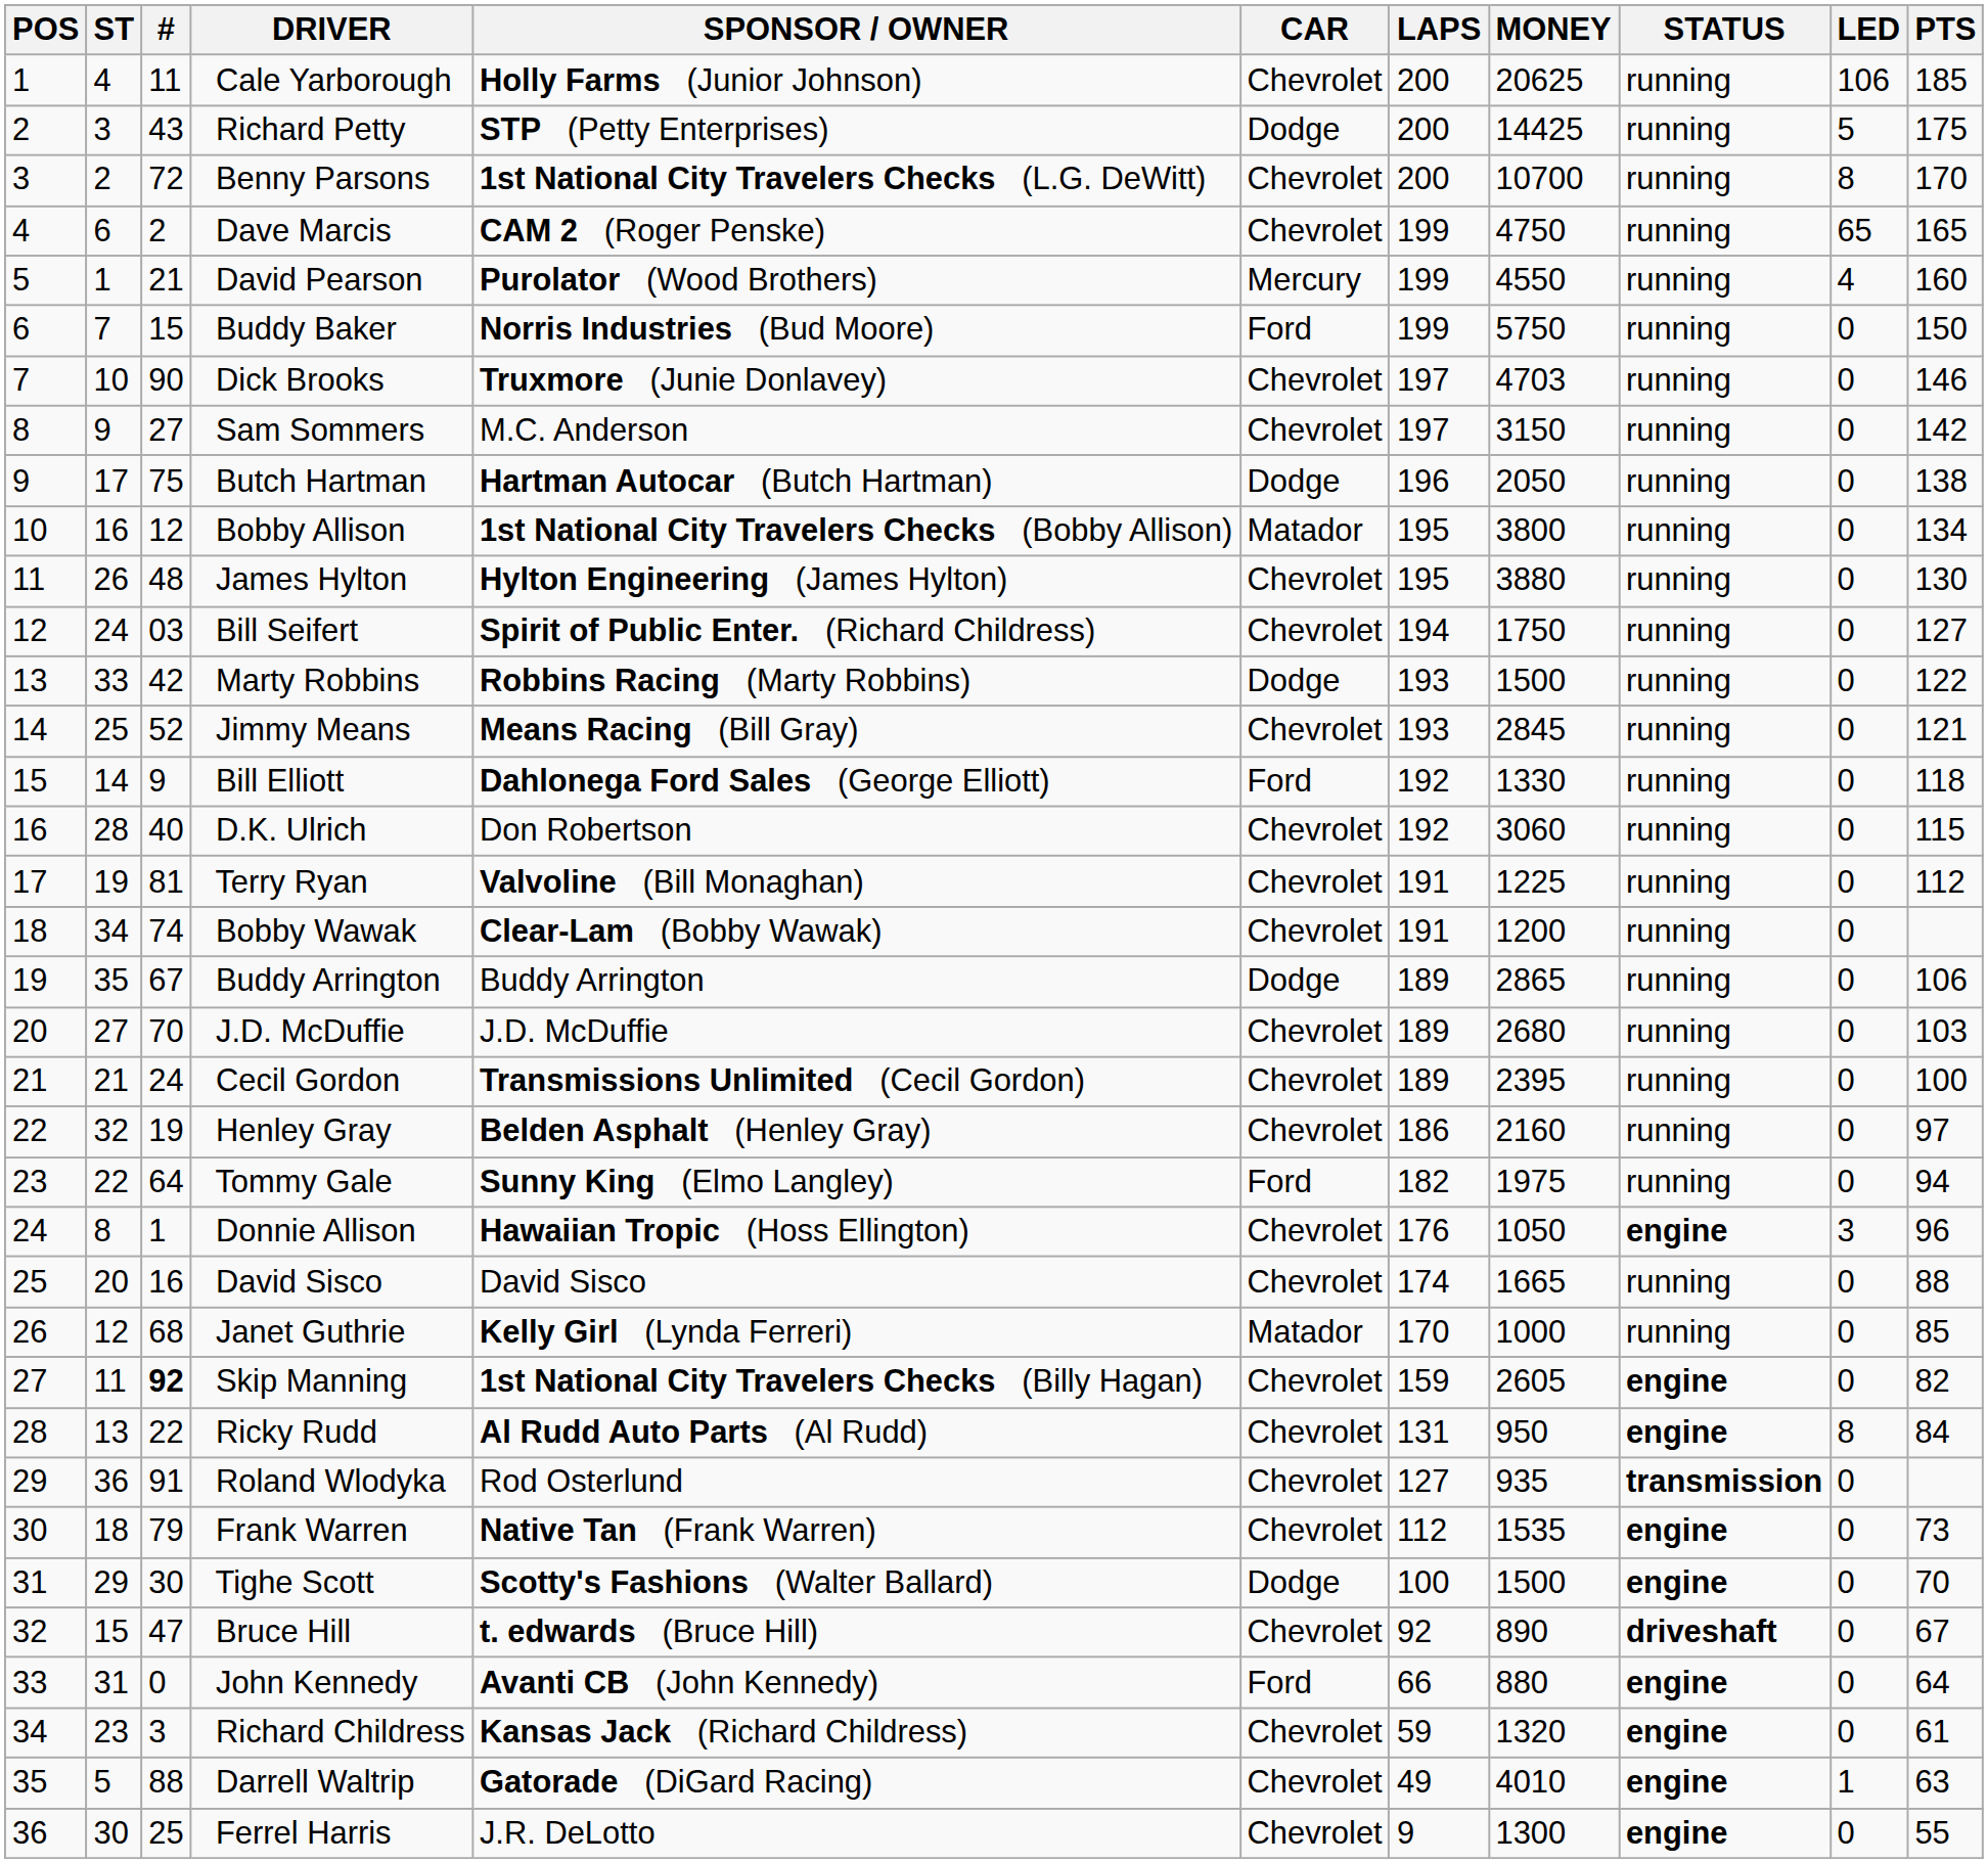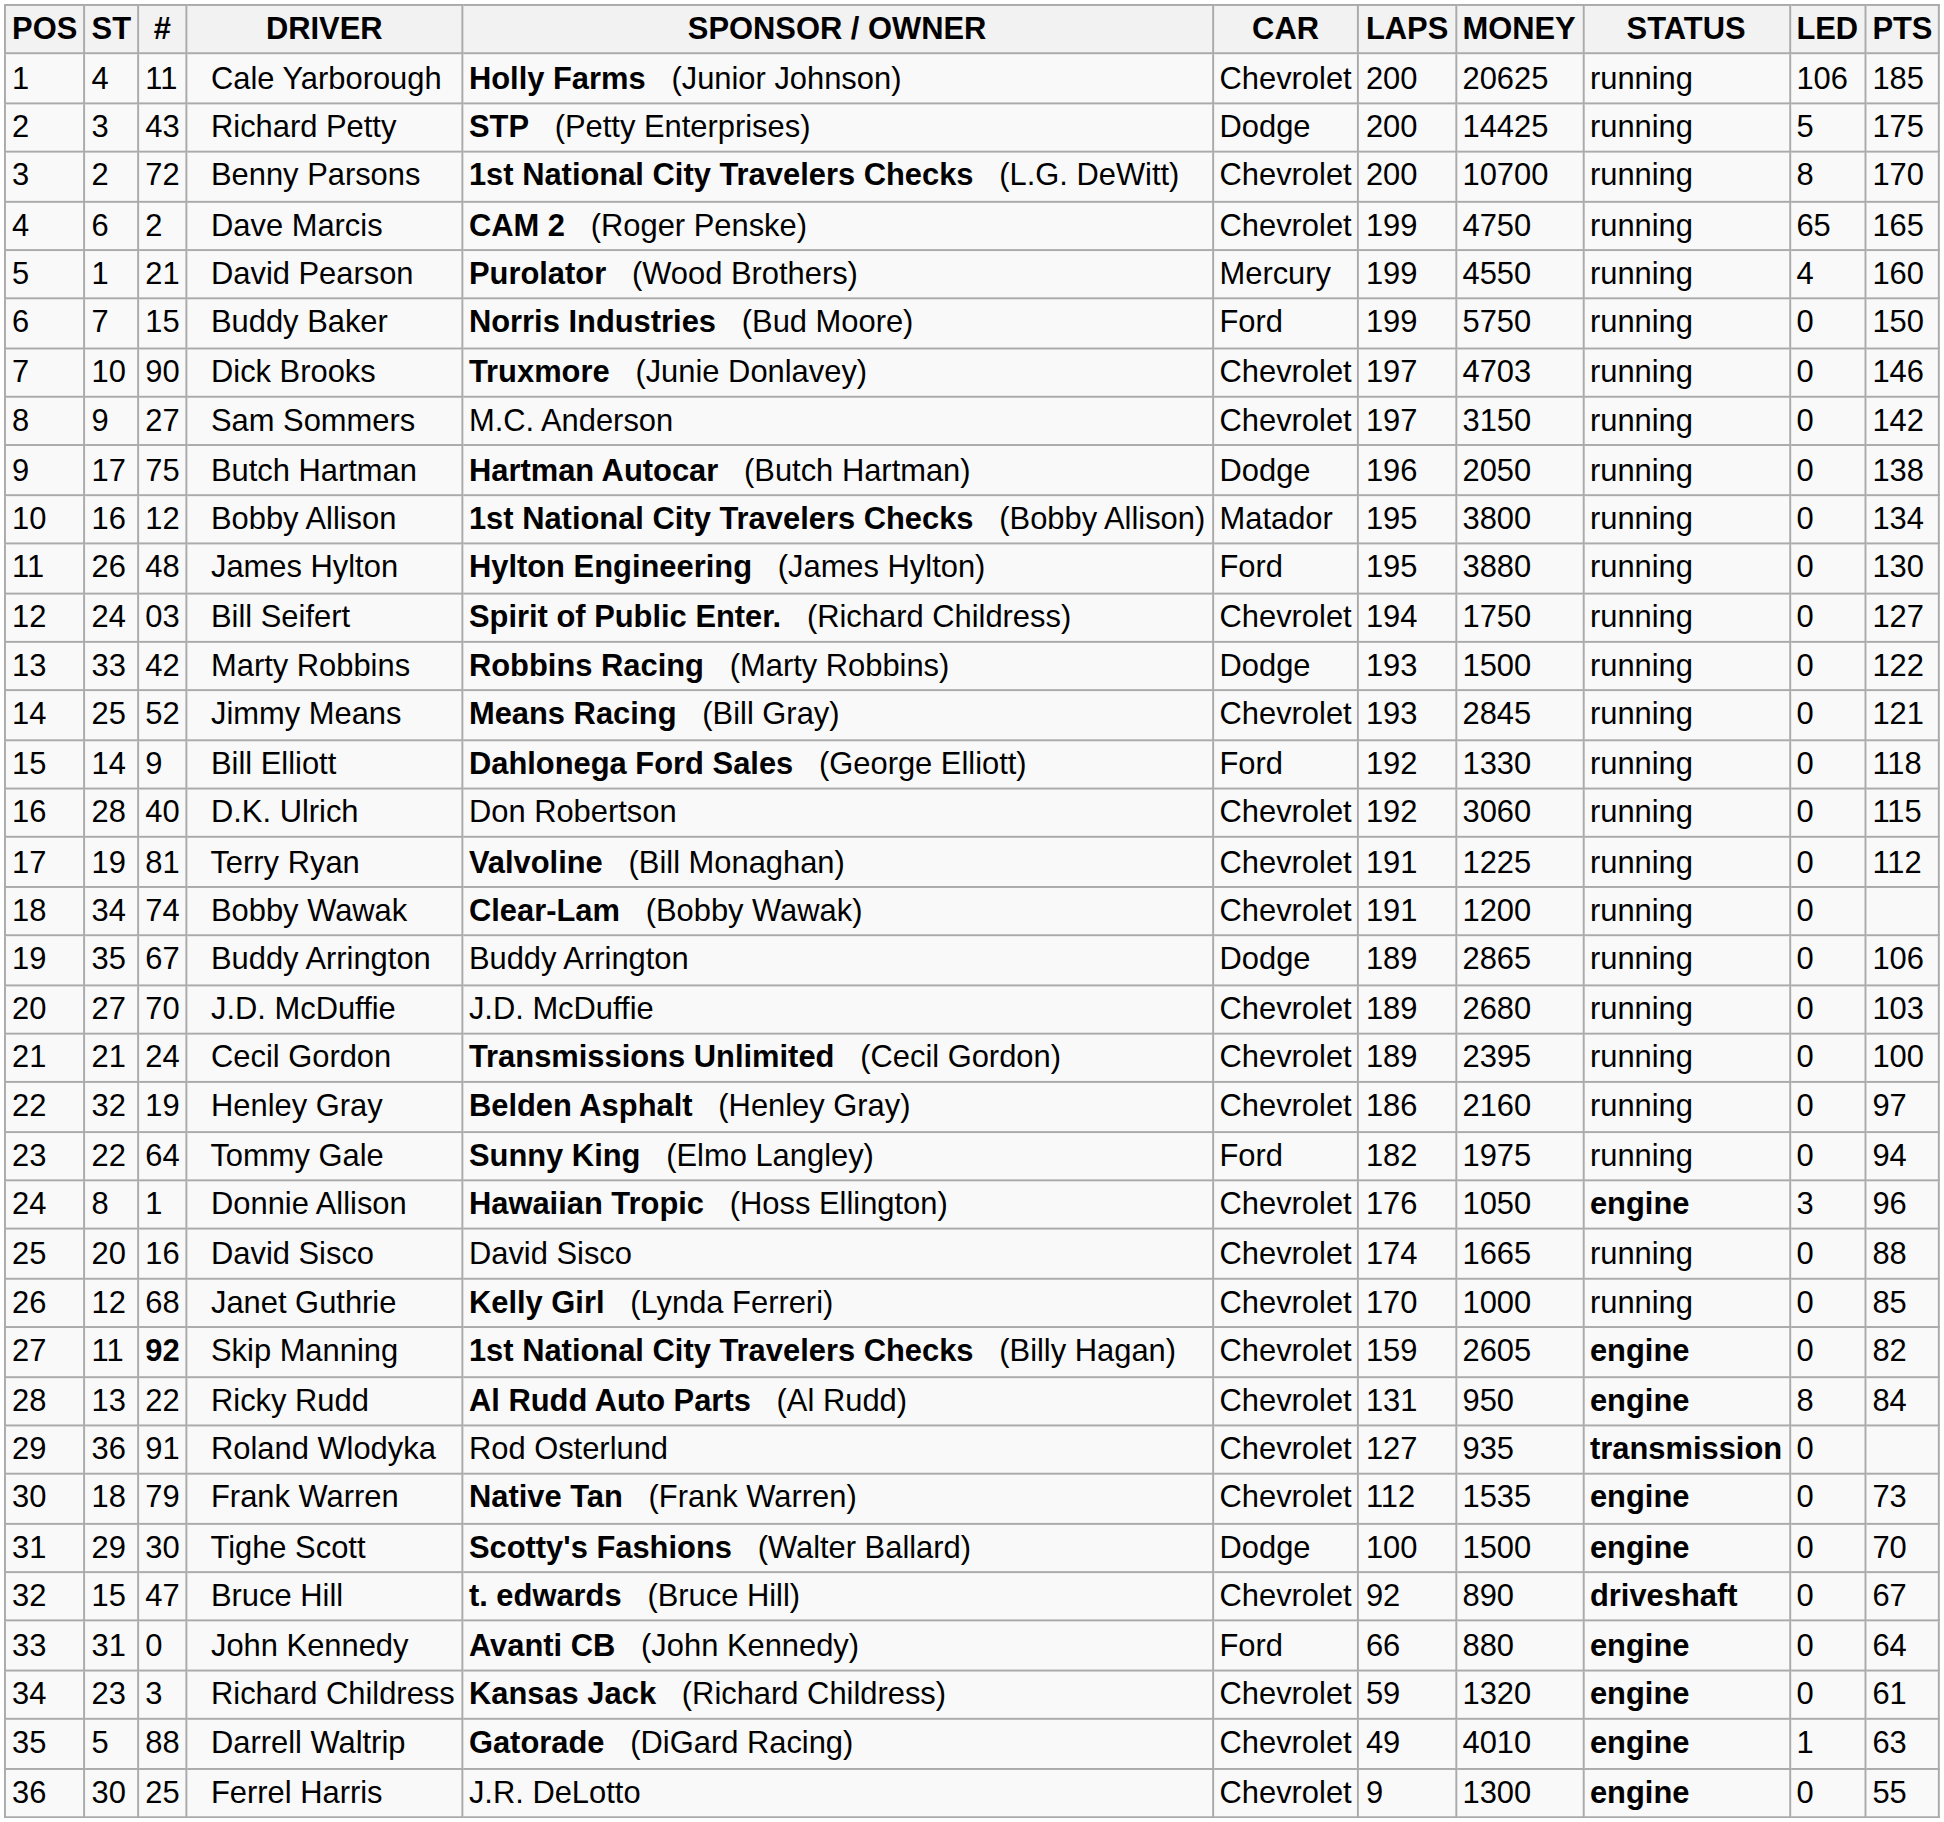James Hylton | CAR: Chevrolet -> Ford
Janet Guthrie | CAR: Matador -> Chevrolet
